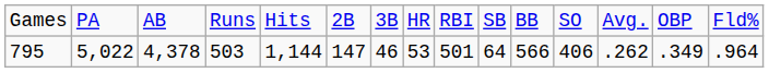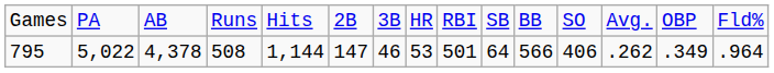795 | column 4: 503 -> 508
